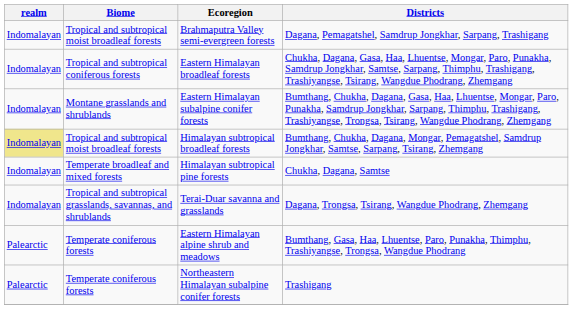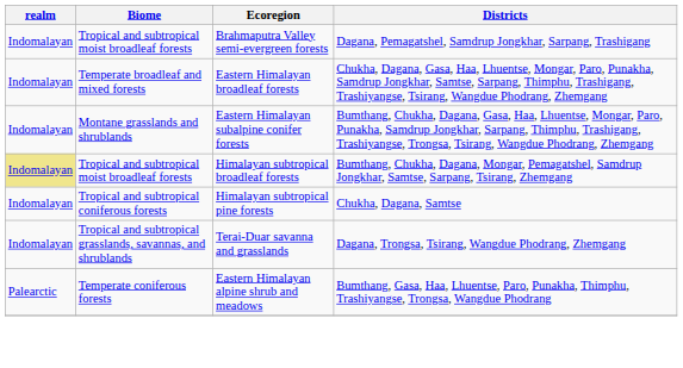Eastern Himalayan broadleaf forests | Biome: Tropical and subtropical coniferous forests -> Temperate broadleaf and mixed forests
Himalayan subtropical pine forests | Biome: Temperate broadleaf and mixed forests -> Tropical and subtropical coniferous forests
- row: Palearctic | Temperate coniferous forests | Northeastern Himalayan subalpine conifer forests | Trashigang
